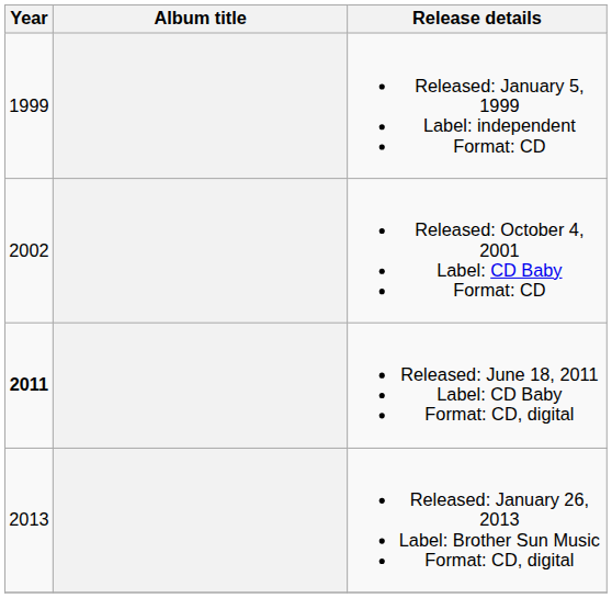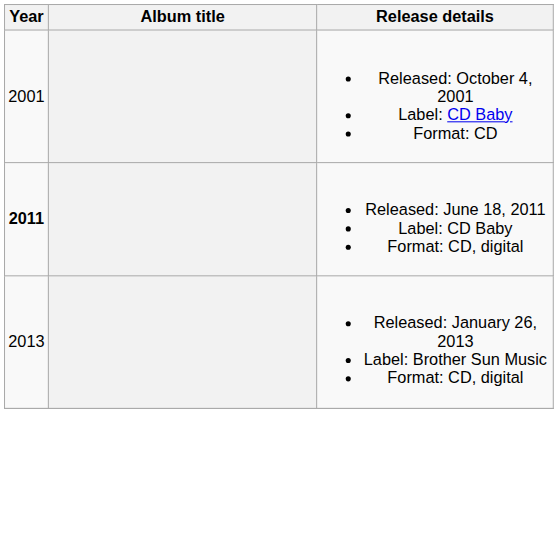- row: 1999 | Released: January 5, 1999 Label: independent Format: CD
Released: October 4, 2001 Label: CD Baby Format: CD | Year: 2002 -> 2001
